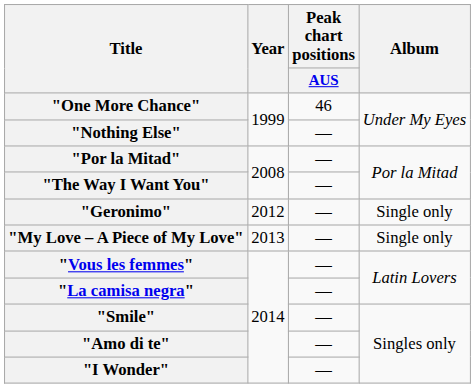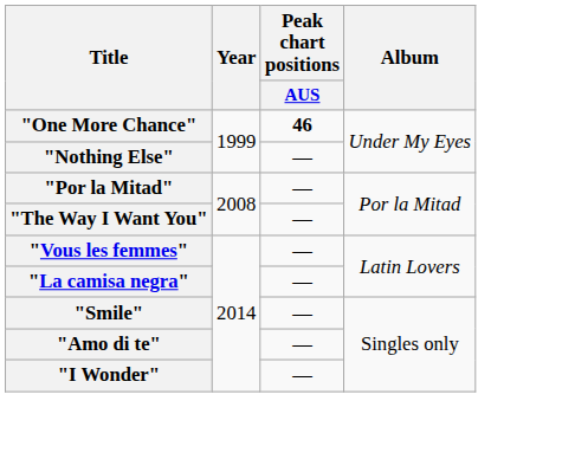"One More Chance" | Peak chart positions / AUS: normal -> bold
- row: "Geronimo" | 2012 | — | Single only
- row: "My Love – A Piece of My Love" | 2013 | — | Single only
